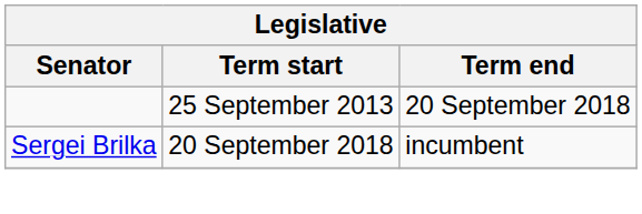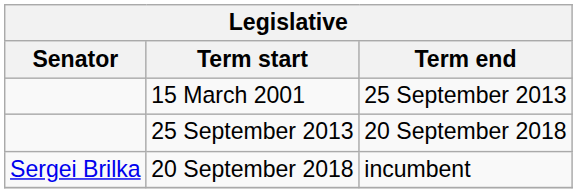+ row: 15 March 2001 | 25 September 2013
